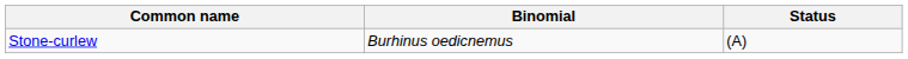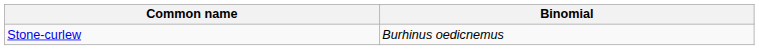- column: Status | (A)
